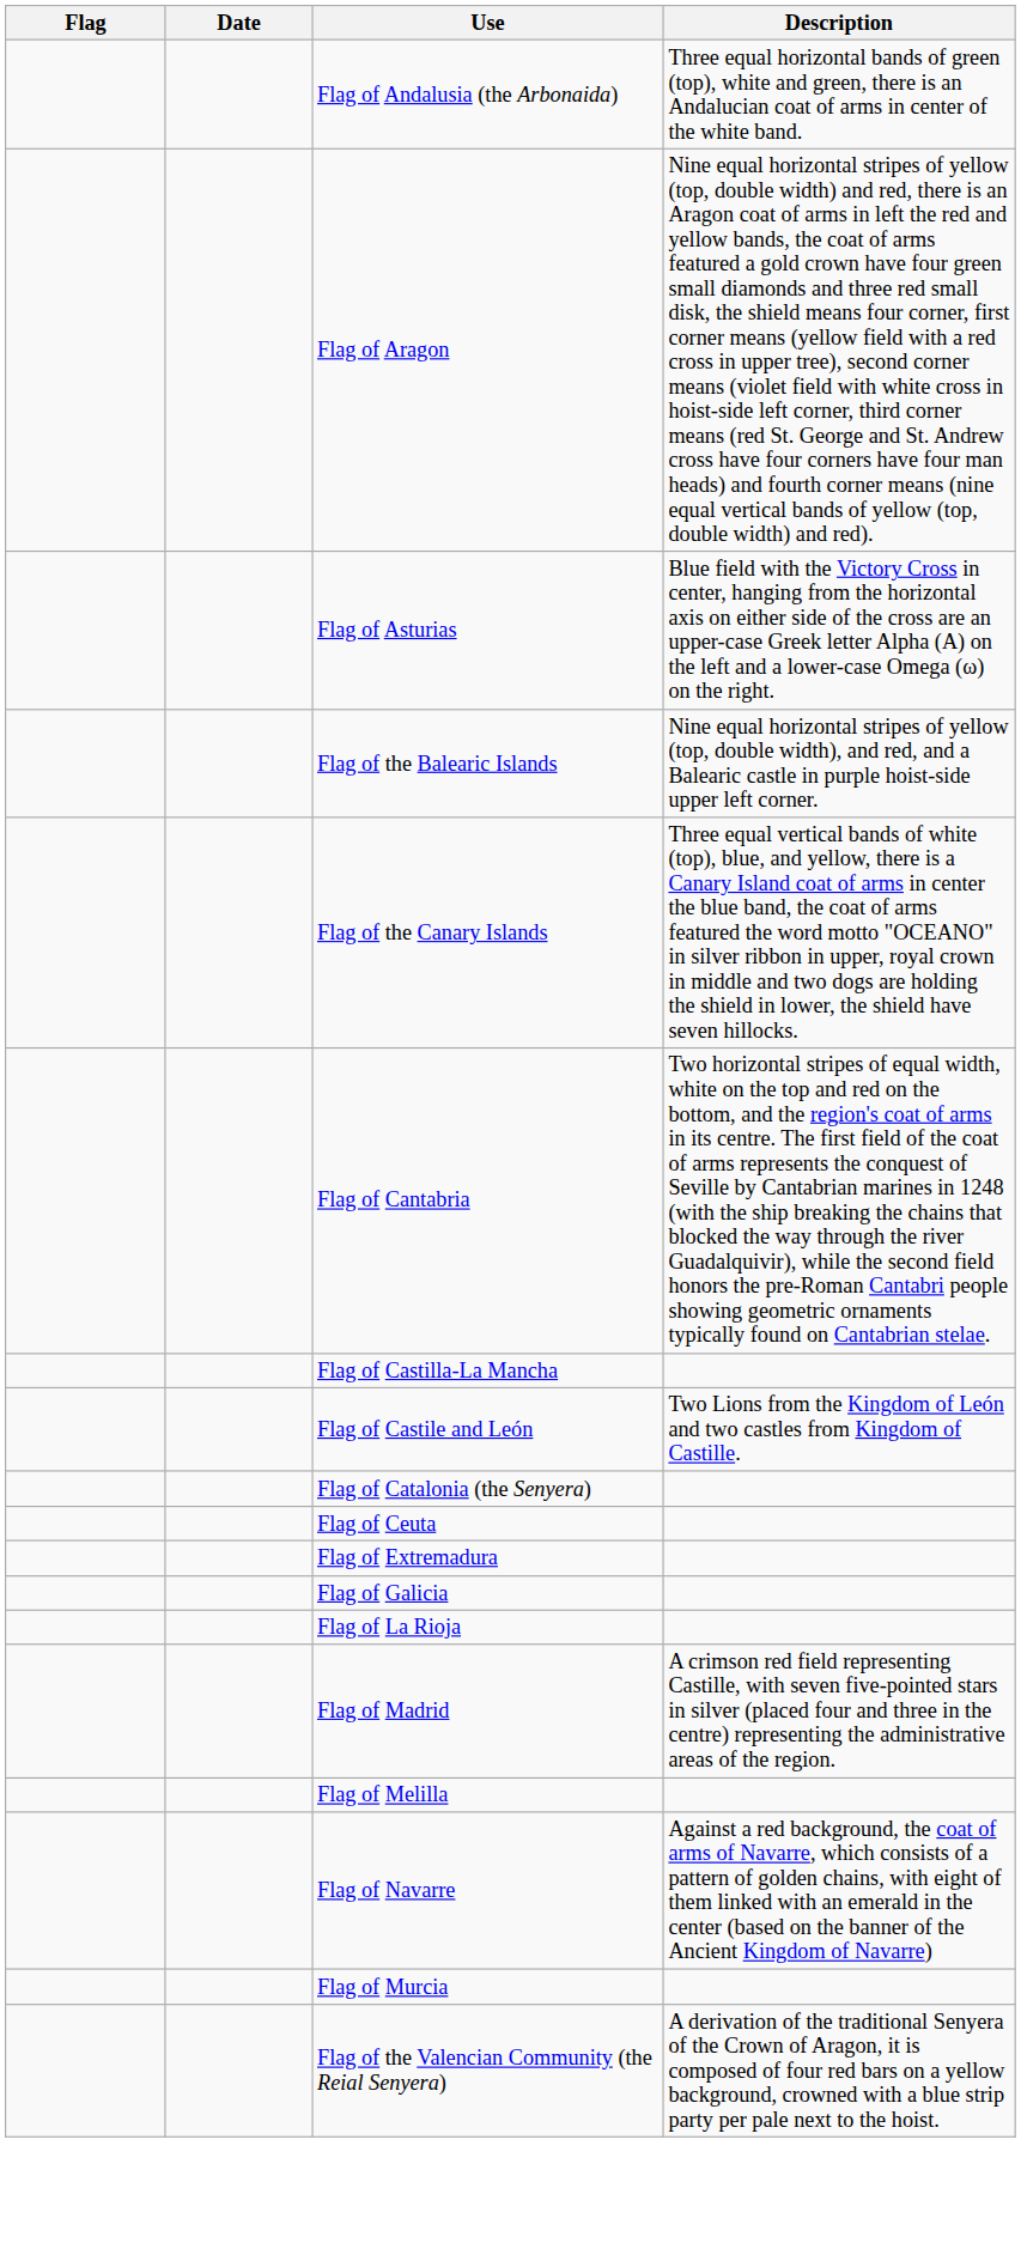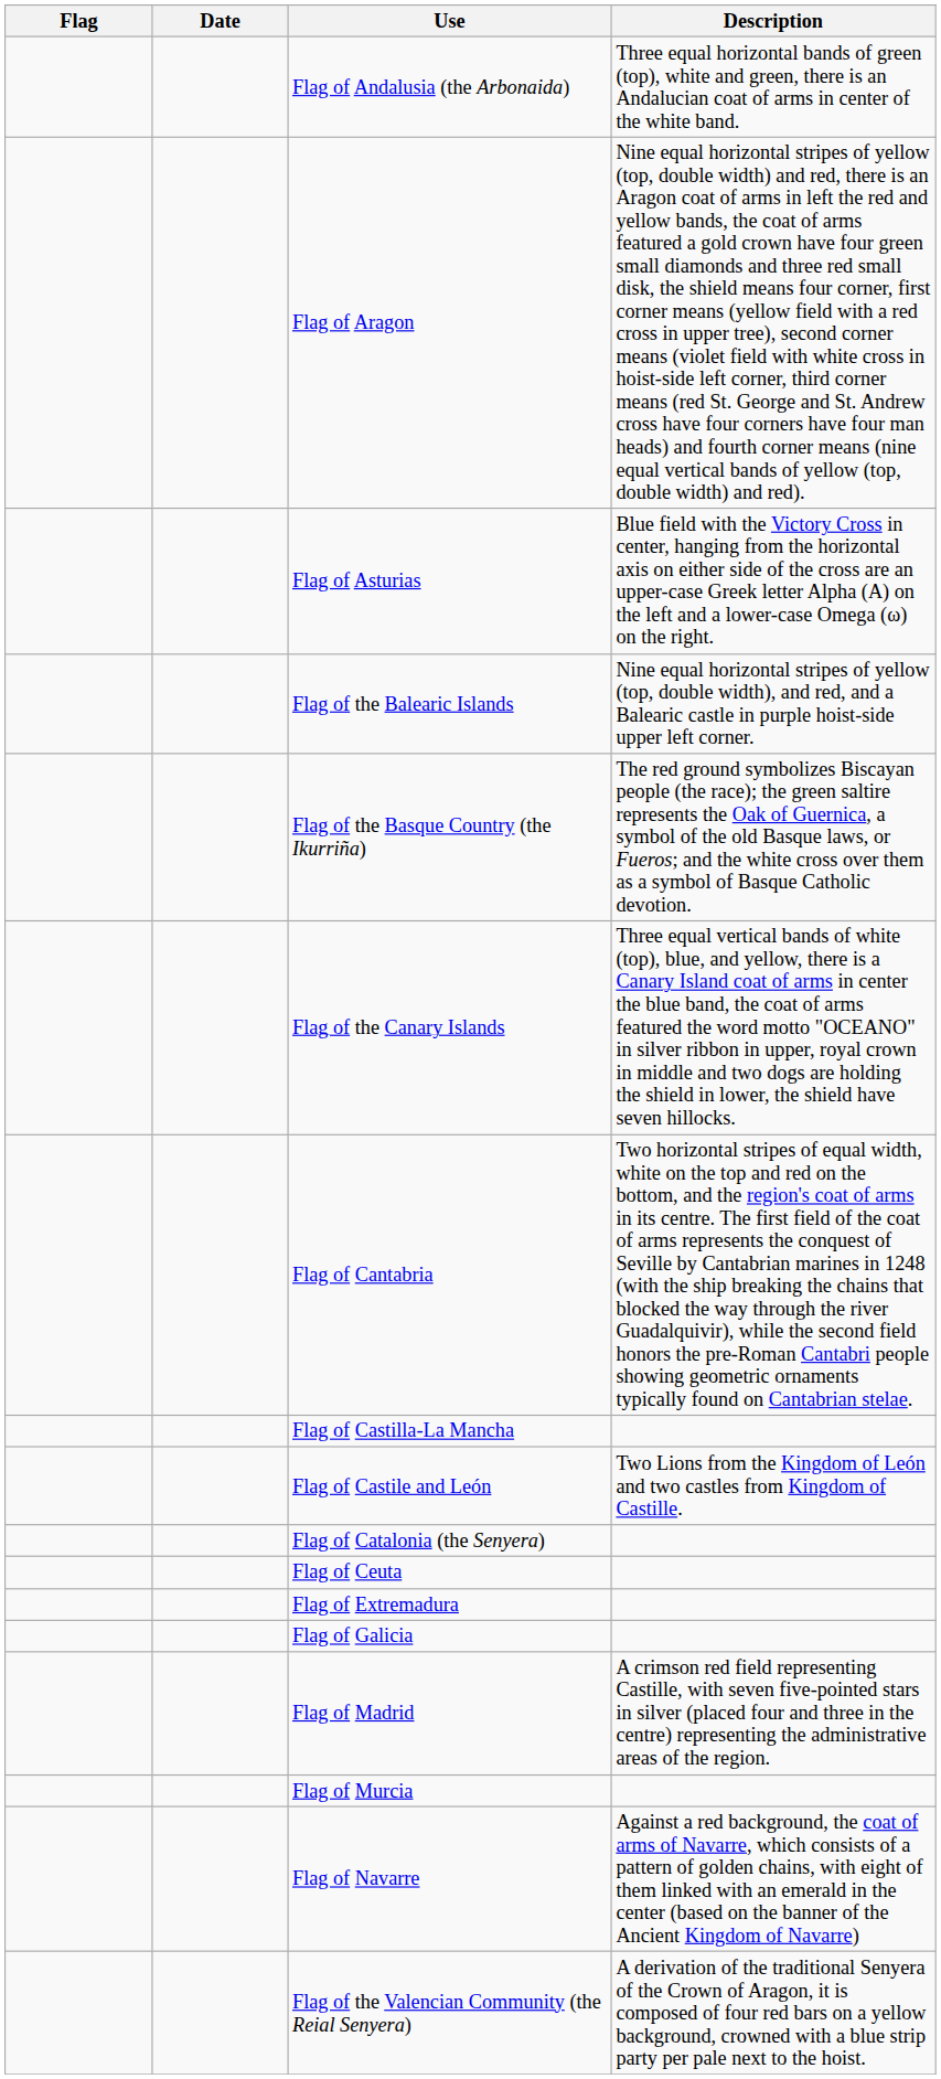+ row: Flag of the Basque Country (the Ikurriña) | The red ground symbolizes Biscayan people (the race); the green saltire represents the Oak of Guernica, a symbol of the old Basque laws, or Fueros; and the white cross over them as a symbol of Basque Catholic devotion.
- row: Flag of La Rioja
- row: Flag of Melilla
rows swapped: Flag of Murcia <-> Flag of Navarre
